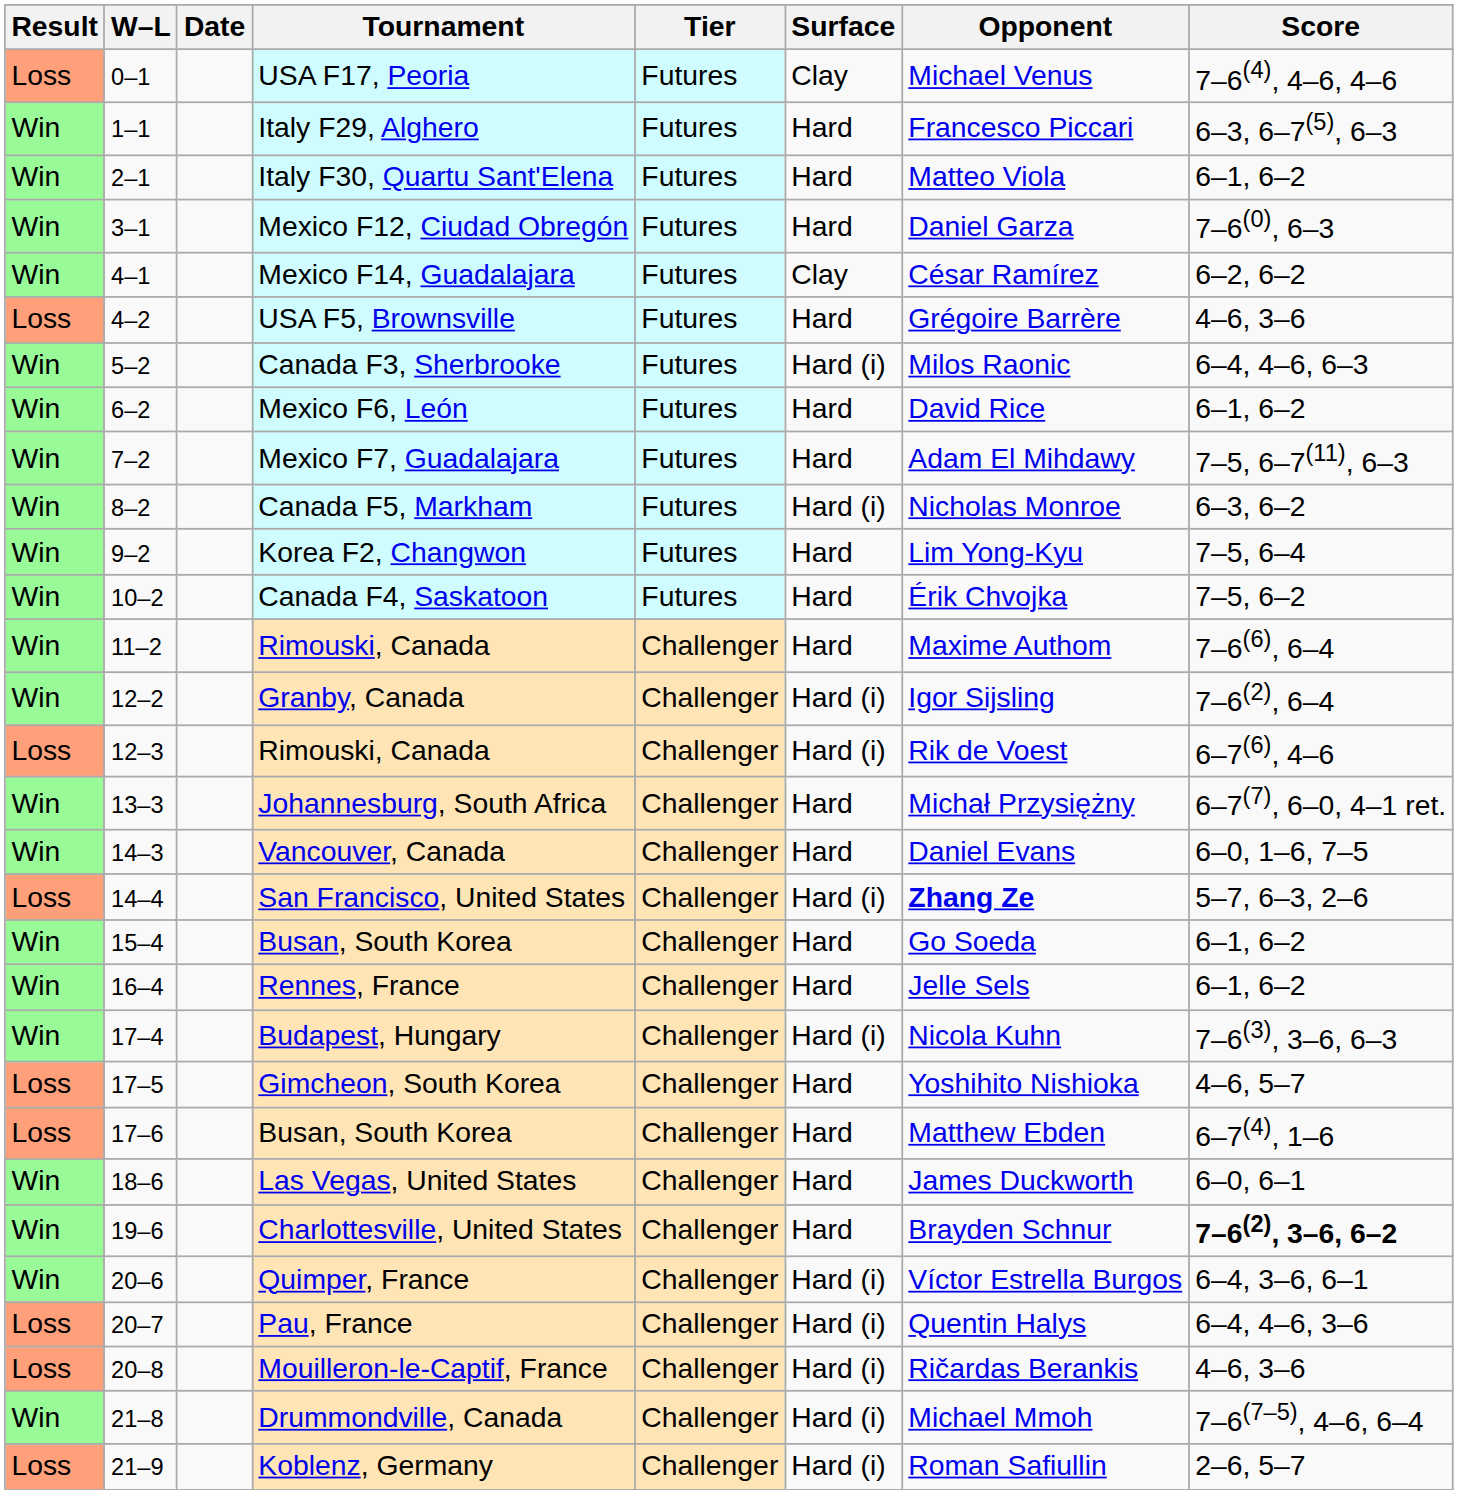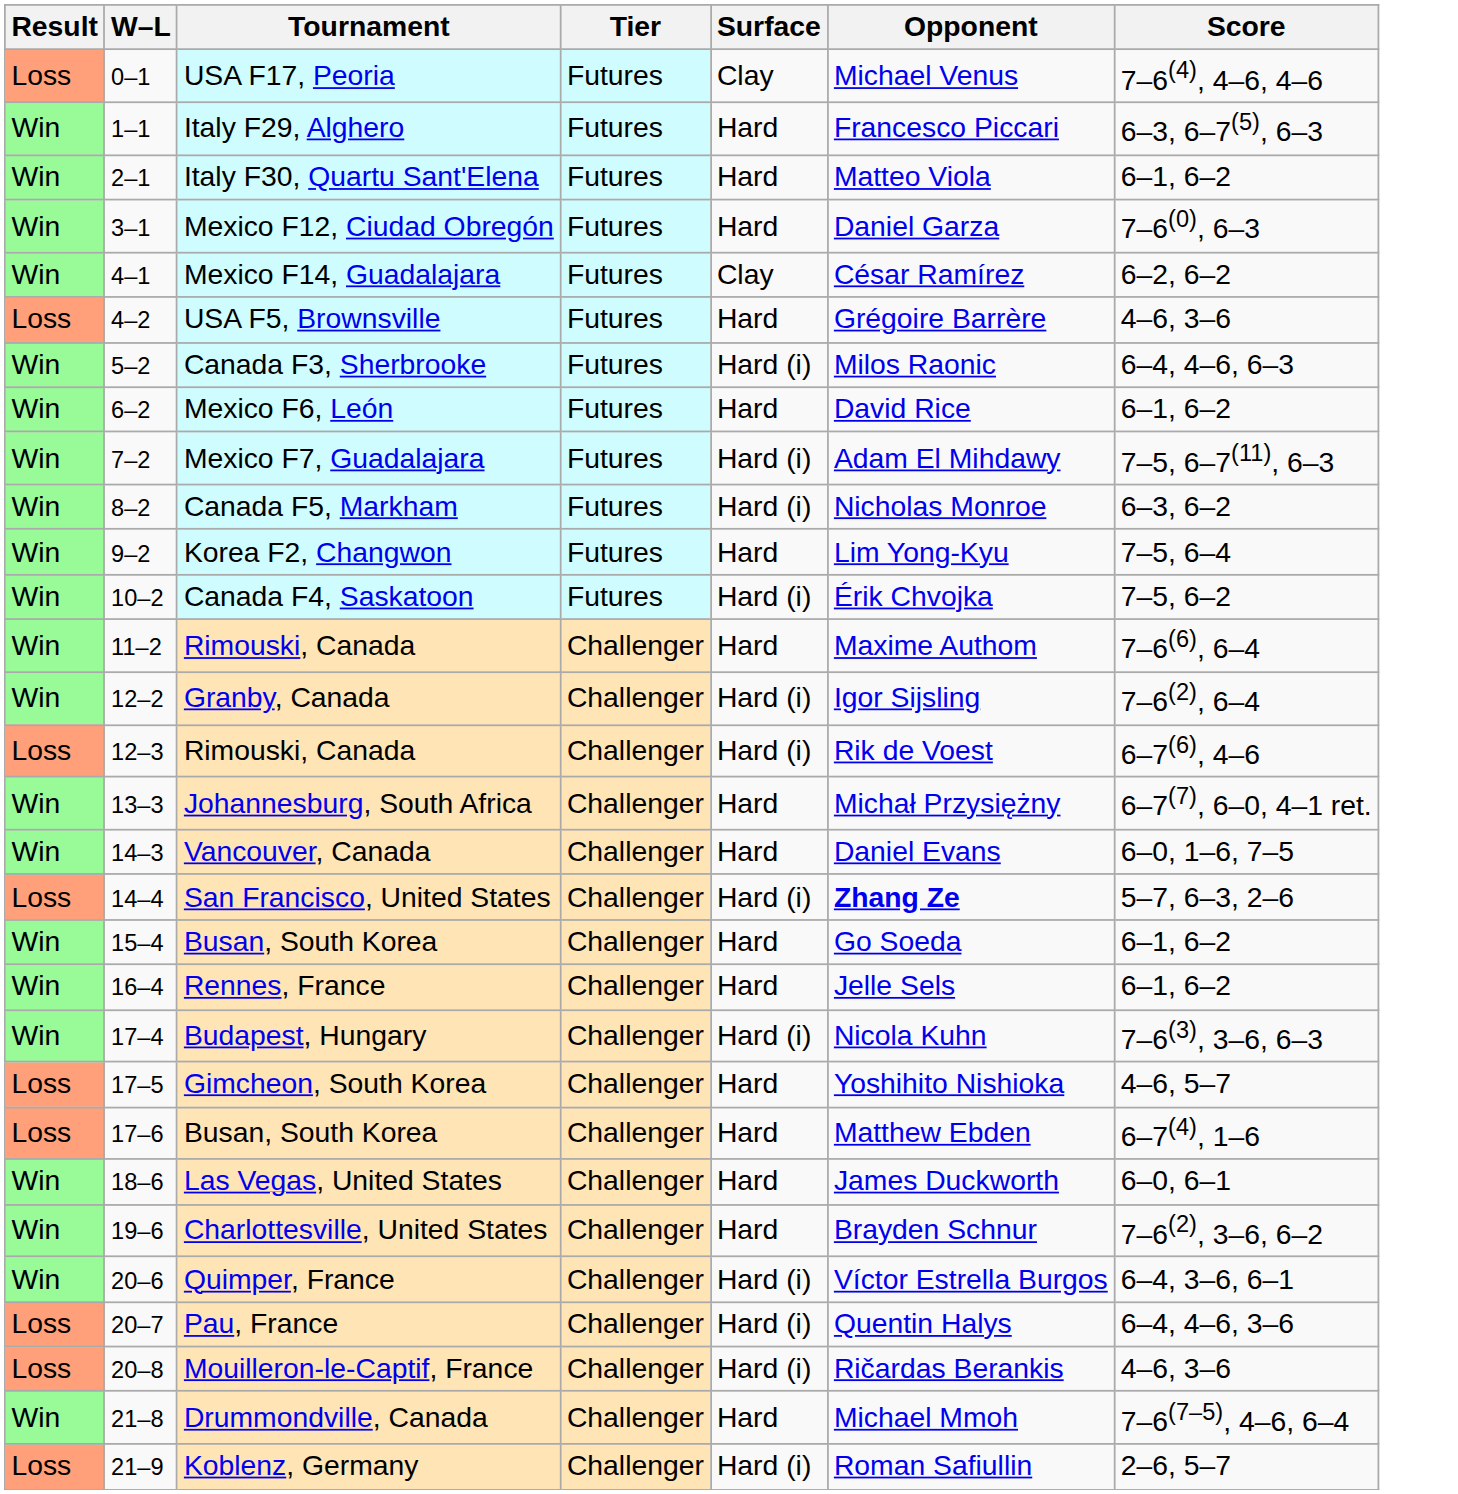- column: Date
Mexico F7, Guadalajara | Surface: Hard -> Hard (i)
Canada F4, Saskatoon | Surface: Hard -> Hard (i)
Charlottesville, United States | Score: bold -> normal
Drummondville, Canada | Surface: Hard (i) -> Hard
